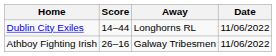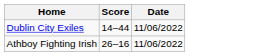- column: Away | Longhorns RL | Galway Tribesmen
